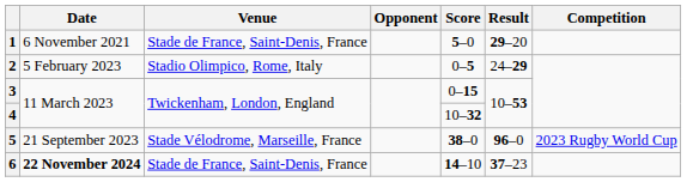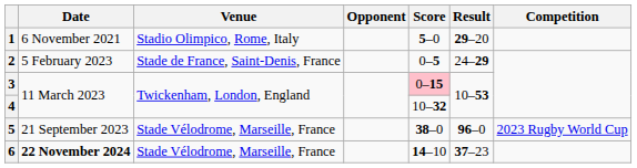1 | Venue: Stade de France, Saint-Denis, France -> Stadio Olimpico, Rome, Italy
2 | Venue: Stadio Olimpico, Rome, Italy -> Stade de France, Saint-Denis, France
3 | Score: no background -> pink background
6 | Venue: Stade de France, Saint-Denis, France -> Stade Vélodrome, Marseille, France
